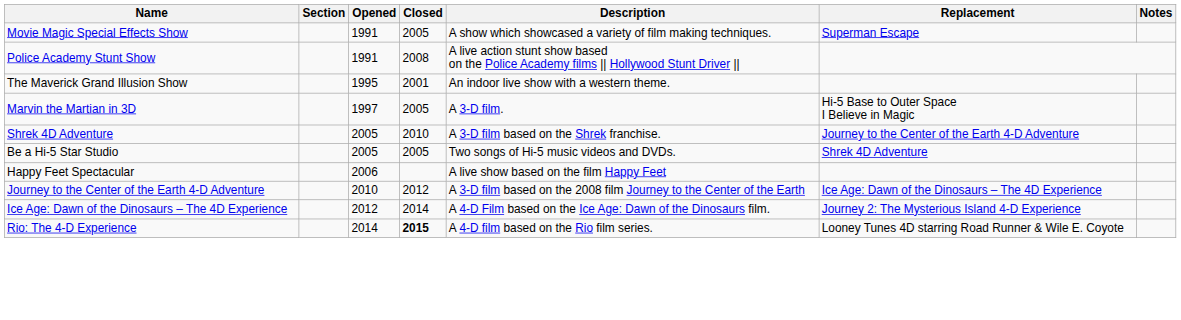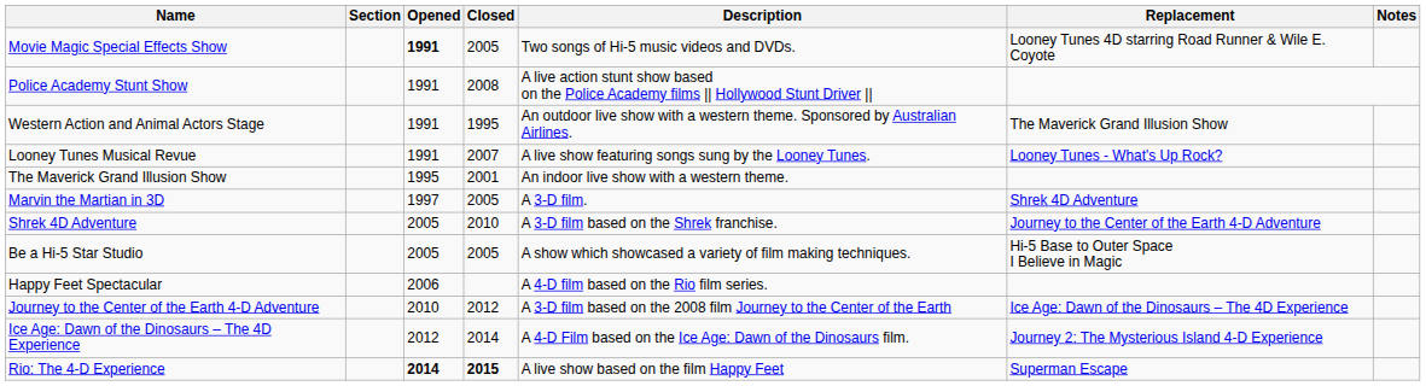Movie Magic Special Effects Show | Opened: normal -> bold
Movie Magic Special Effects Show | Description: A show which showcased a variety of film making techniques. -> Two songs of Hi-5 music videos and DVDs.
Movie Magic Special Effects Show | Replacement: Superman Escape -> Looney Tunes 4D starring Road Runner & Wile E. Coyote
+ row: Western Action and Animal Actors Stage | 1991 | 1995 | An outdoor live show with a western theme. Sponsored by Australian Airlines. | The Maverick Grand Illusion Show
+ row: Looney Tunes Musical Revue | 1991 | 2007 | A live show featuring songs sung by the Looney Tunes. | Looney Tunes - What's Up Rock?
Marvin the Martian in 3D | Replacement: Hi-5 Base to Outer Space I Believe in Magic -> Shrek 4D Adventure
Be a Hi-5 Star Studio | Description: Two songs of Hi-5 music videos and DVDs. -> A show which showcased a variety of film making techniques.
Be a Hi-5 Star Studio | Replacement: Shrek 4D Adventure -> Hi-5 Base to Outer Space I Believe in Magic
Happy Feet Spectacular | Description: A live show based on the film Happy Feet -> A 4-D film based on the Rio film series.
Rio: The 4-D Experience | Opened: normal -> bold
Rio: The 4-D Experience | Description: A 4-D film based on the Rio film series. -> A live show based on the film Happy Feet
Rio: The 4-D Experience | Replacement: Looney Tunes 4D starring Road Runner & Wile E. Coyote -> Superman Escape
